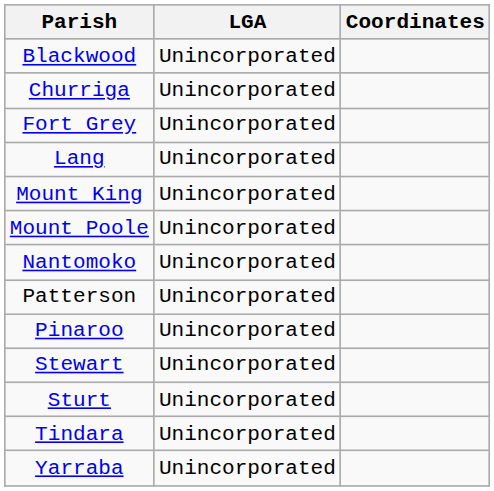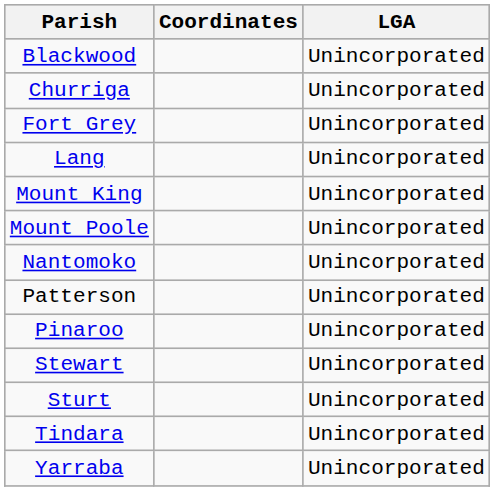columns swapped: LGA <-> Coordinates
